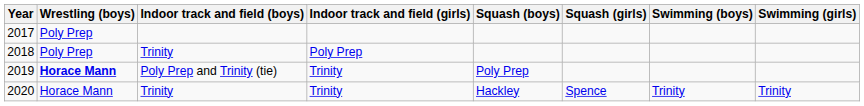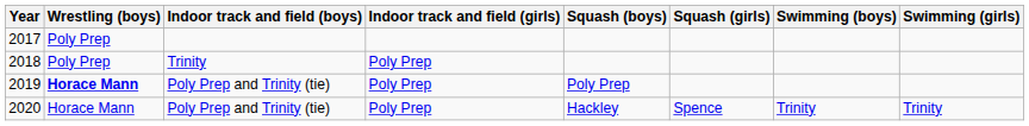2019 | Indoor track and field (girls): Trinity -> Poly Prep
2020 | Indoor track and field (boys): Trinity -> Poly Prep and Trinity (tie)
2020 | Indoor track and field (girls): Trinity -> Poly Prep
